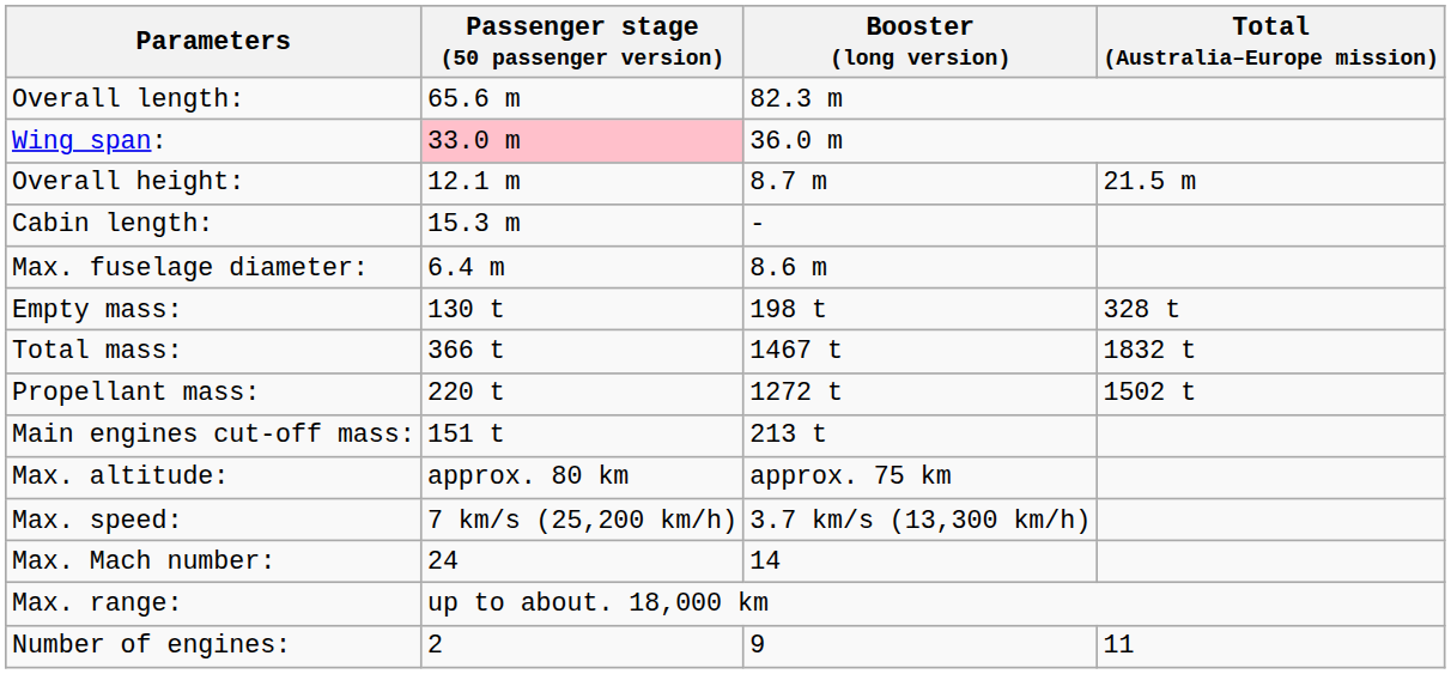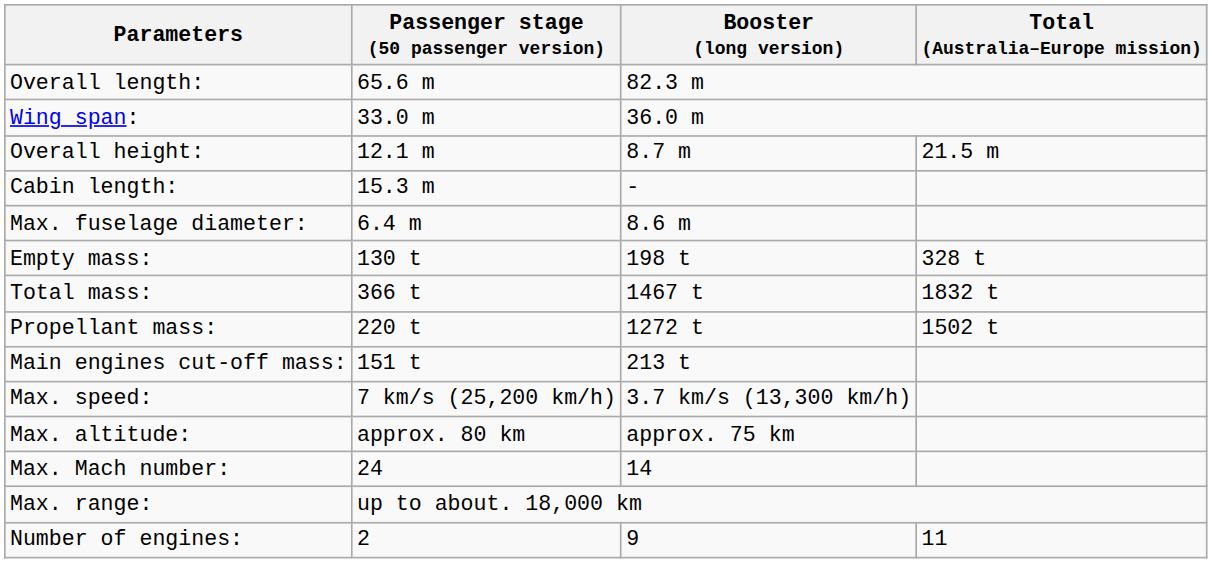Wing span: | Passenger stage (50 passenger version): pink background -> no background
rows swapped: Max. altitude: <-> Max. speed:
